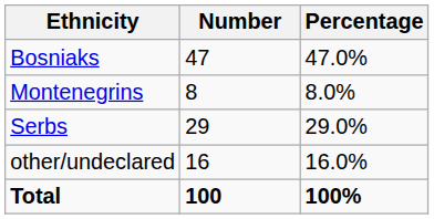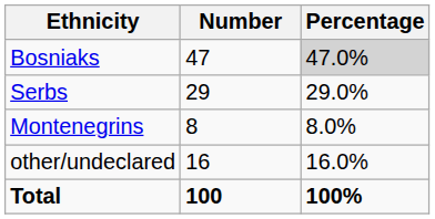Bosniaks | Percentage: no background -> lightgrey background
rows swapped: Serbs <-> Montenegrins
